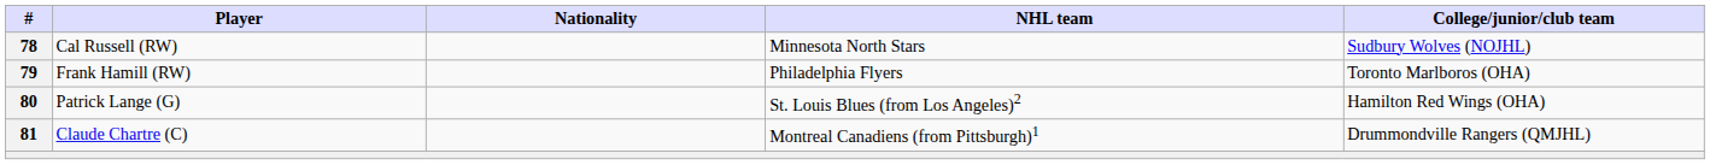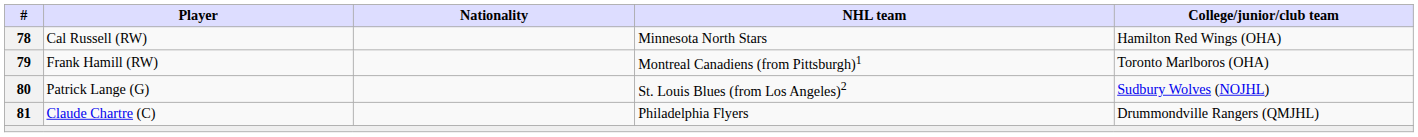Cal Russell (RW) | College/junior/club team: Sudbury Wolves (NOJHL) -> Hamilton Red Wings (OHA)
Frank Hamill (RW) | NHL team: Philadelphia Flyers -> Montreal Canadiens (from Pittsburgh)1
Patrick Lange (G) | College/junior/club team: Hamilton Red Wings (OHA) -> Sudbury Wolves (NOJHL)
Claude Chartre (C) | NHL team: Montreal Canadiens (from Pittsburgh)1 -> Philadelphia Flyers
